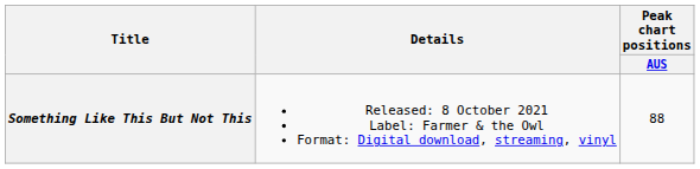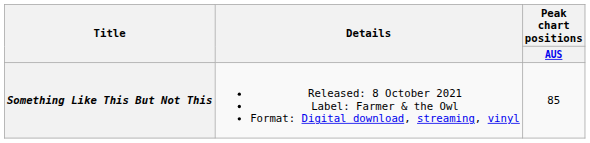Something Like This But Not This | Peak chart positions / AUS: 88 -> 85
